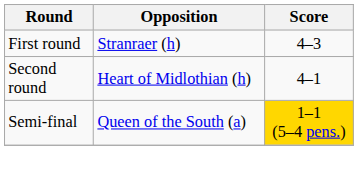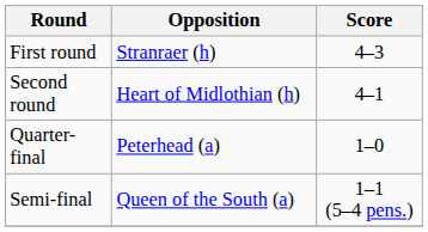+ row: Quarter-final | Peterhead (a) | 1–0
Semi-final | Score: gold background -> no background
